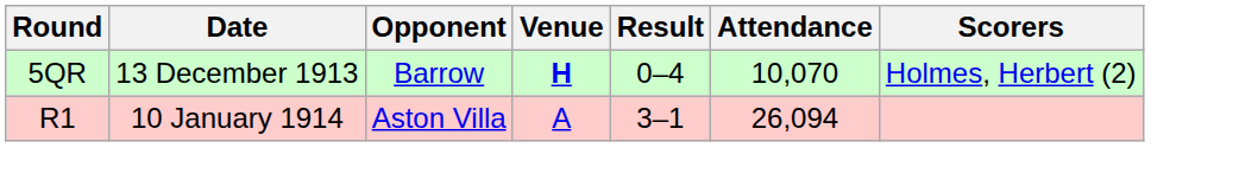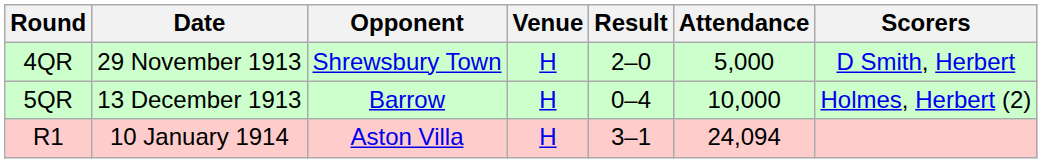+ row: 4QR | 29 November 1913 | Shrewsbury Town | H | 2–0 | 5,000 | D Smith, Herbert
5QR | Venue: bold -> normal
5QR | Attendance: 10,070 -> 10,000
R1 | Venue: A -> H
R1 | Attendance: 26,094 -> 24,094
